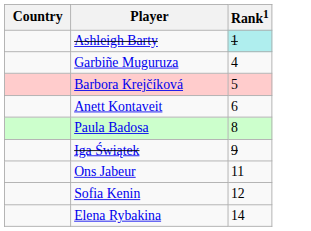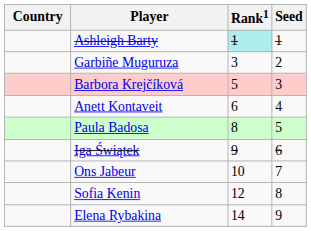+ column: Seed | 1 | 2 | 3 | 4 | 5 | 6 | 7 | 8 | 9
Garbiñe Muguruza | Rank1: 4 -> 3
Ons Jabeur | Rank1: 11 -> 10
